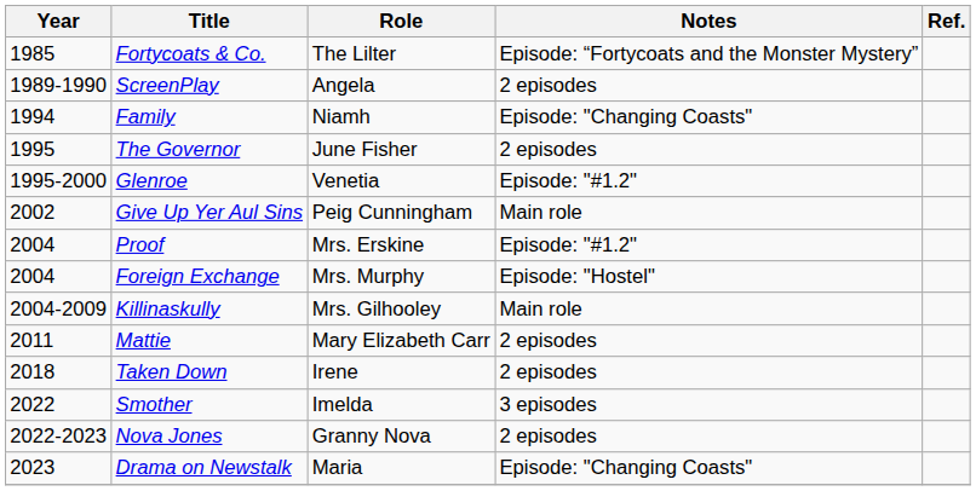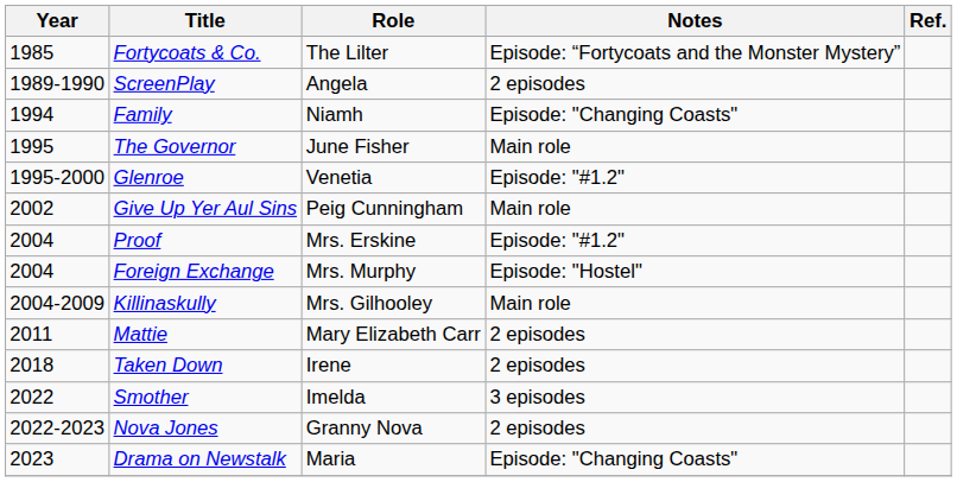The Governor | Notes: 2 episodes -> Main role
